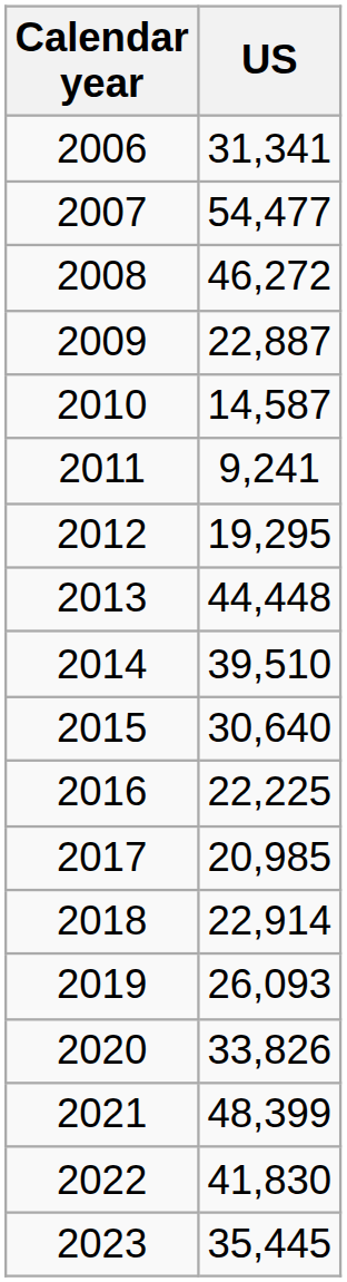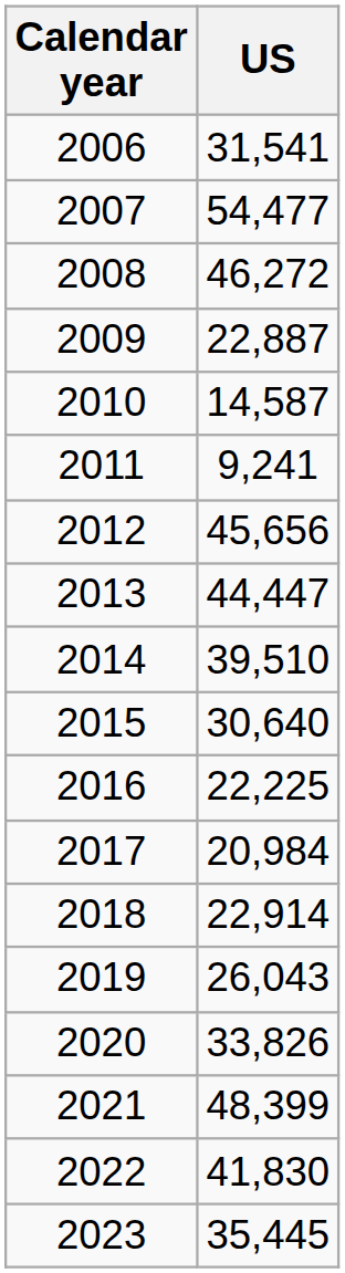2006 | US: 31,341 -> 31,541
2012 | US: 19,295 -> 45,656
2013 | US: 44,448 -> 44,447
2017 | US: 20,985 -> 20,984
2019 | US: 26,093 -> 26,043
